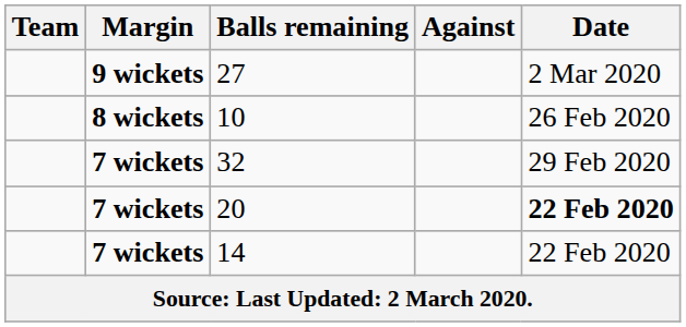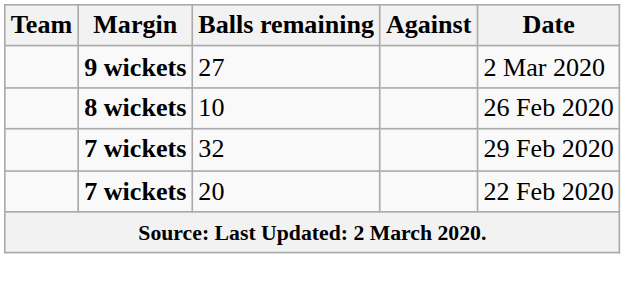20 | Date: bold -> normal
- row: 7 wickets | 14 | 22 Feb 2020
